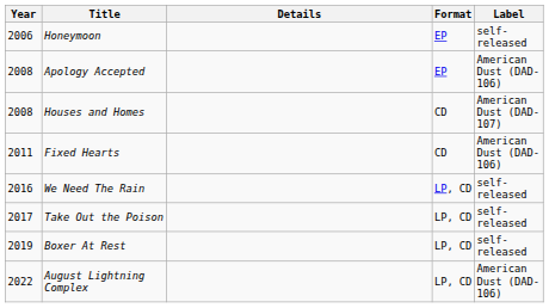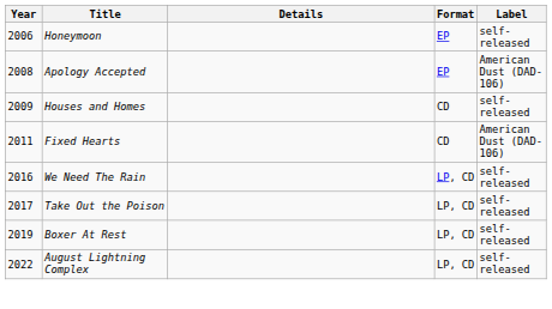Houses and Homes | Year: 2008 -> 2009
Houses and Homes | Label: American Dust (DAD-107) -> self-released
August Lightning Complex | Label: American Dust (DAD-106) -> self-released
